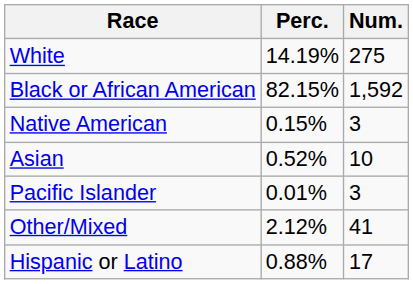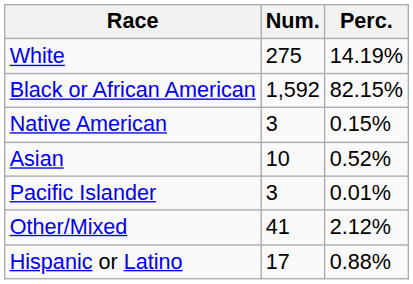columns swapped: Num. <-> Perc.
